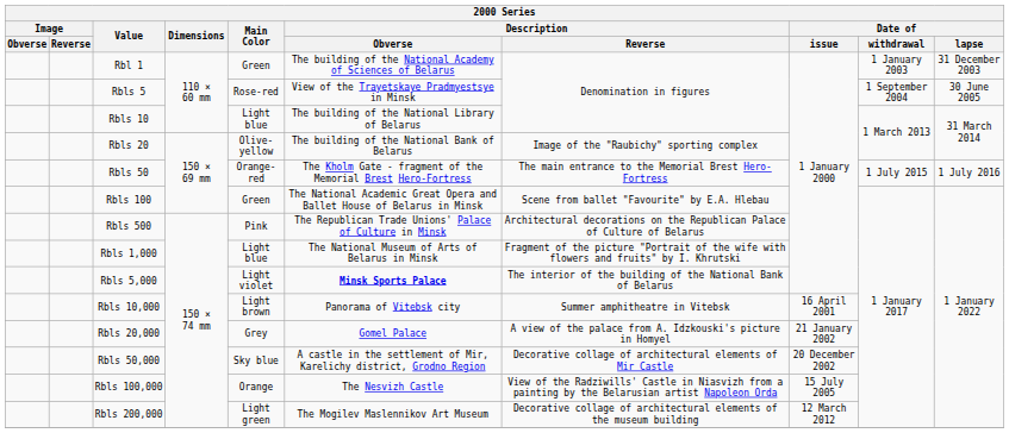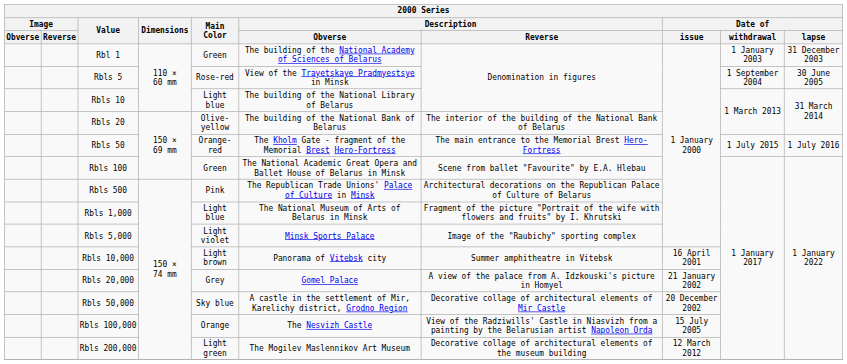Rbls 20 | Description / Reverse: Image of the "Raubichy" sporting complex -> The interior of the building of the National Bank of Belarus
Rbls 5,000 | Description / Obverse: bold -> normal
Rbls 5,000 | Description / Reverse: The interior of the building of the National Bank of Belarus -> Image of the "Raubichy" sporting complex
